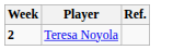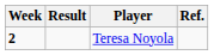+ column: Result
